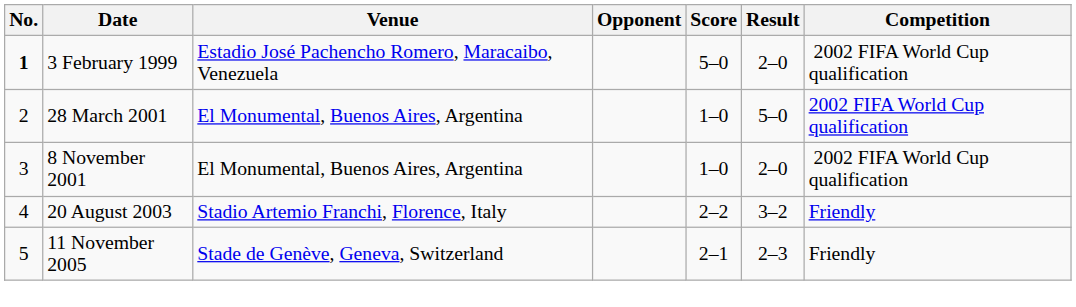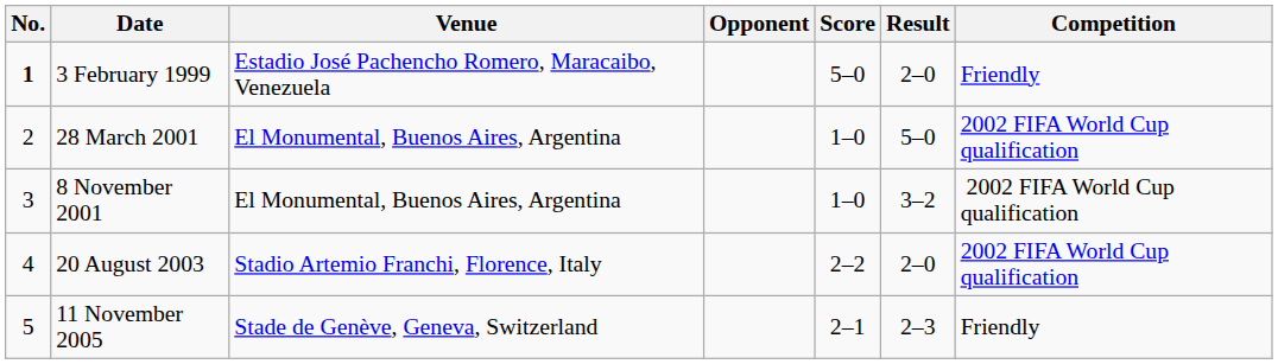3 February 1999 | Competition: 2002 FIFA World Cup qualification -> Friendly
8 November 2001 | Result: 2–0 -> 3–2
20 August 2003 | Result: 3–2 -> 2–0
20 August 2003 | Competition: Friendly -> 2002 FIFA World Cup qualification
